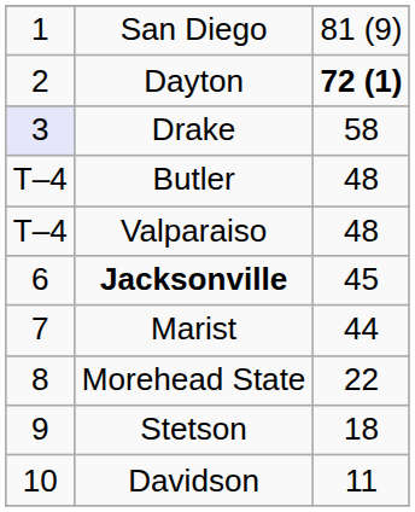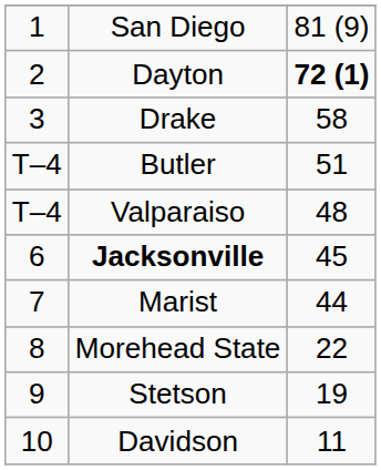Drake | column 1: lavender background -> no background
Butler | column 3: 48 -> 51
Stetson | column 3: 18 -> 19
